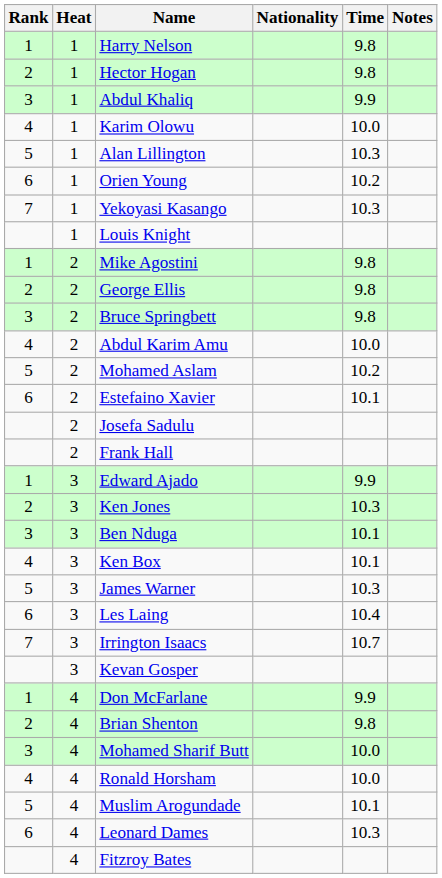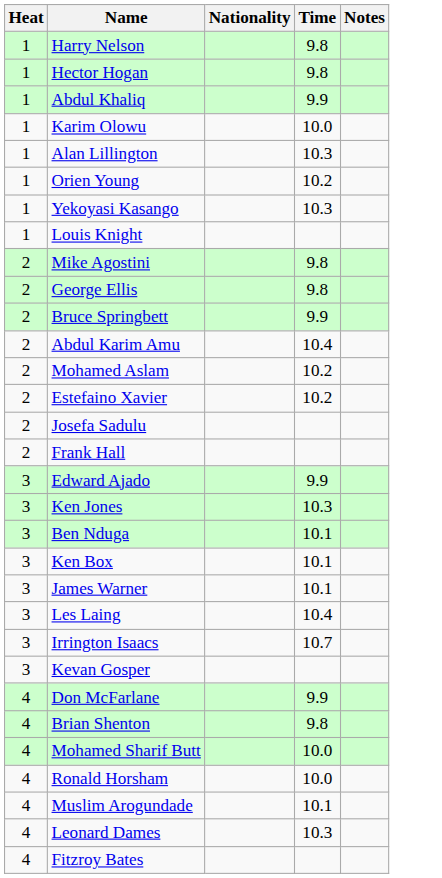- column: Rank | 1 | 2 | 3 | 4 | 5 | 6 | 7 | 1 | 2 | 3 | 4 | 5 | 6 | 1 | 2 | 3 | 4 | 5 | 6 | 7 | 1 | 2 | 3 | 4 | 5 | 6
Bruce Springbett | Time: 9.8 -> 9.9
Abdul Karim Amu | Time: 10.0 -> 10.4
Estefaino Xavier | Time: 10.1 -> 10.2
James Warner | Time: 10.3 -> 10.1
